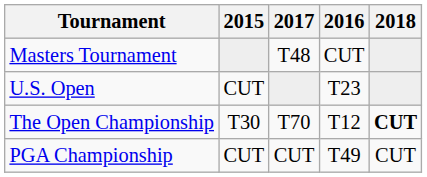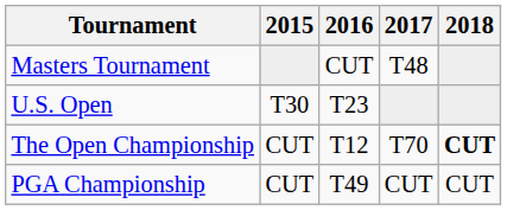columns swapped: 2016 <-> 2017
U.S. Open | 2015: CUT -> T30
The Open Championship | 2015: T30 -> CUT
